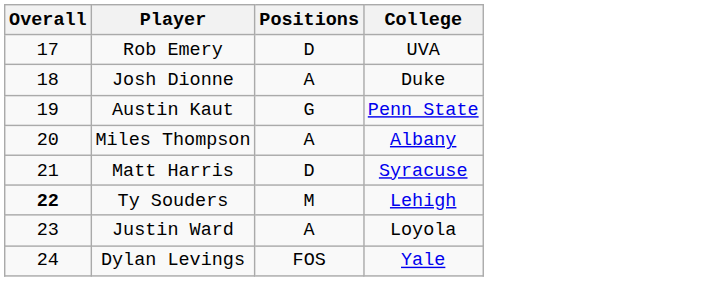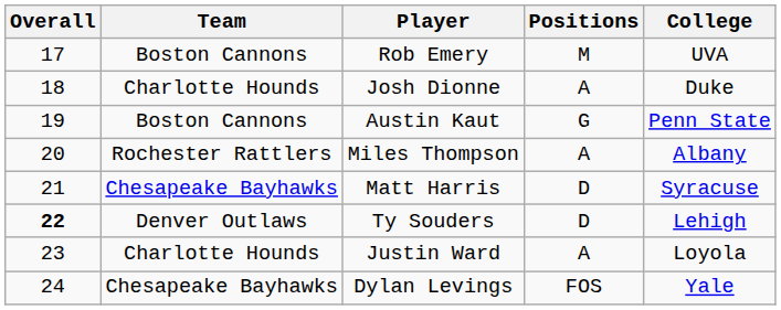+ column: Team | Boston Cannons | Charlotte Hounds | Boston Cannons | Rochester Rattlers | Chesapeake Bayhawks | Denver Outlaws | Charlotte Hounds | Chesapeake Bayhawks
Rob Emery | Positions: D -> M
Ty Souders | Positions: M -> D
